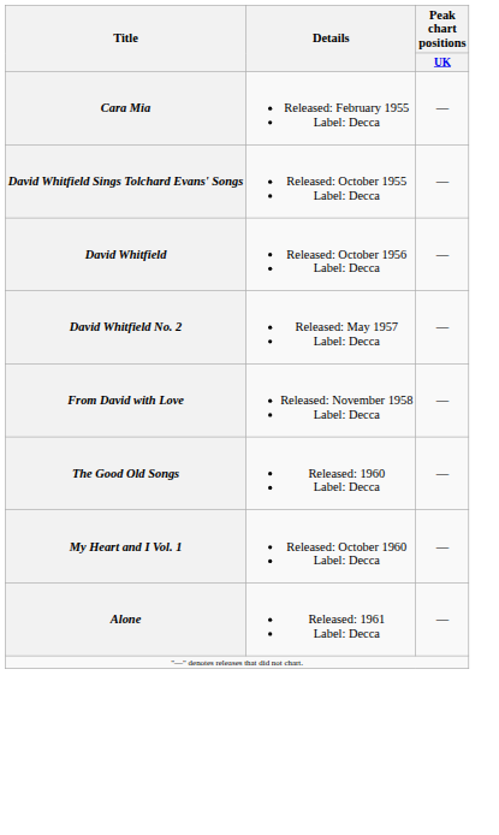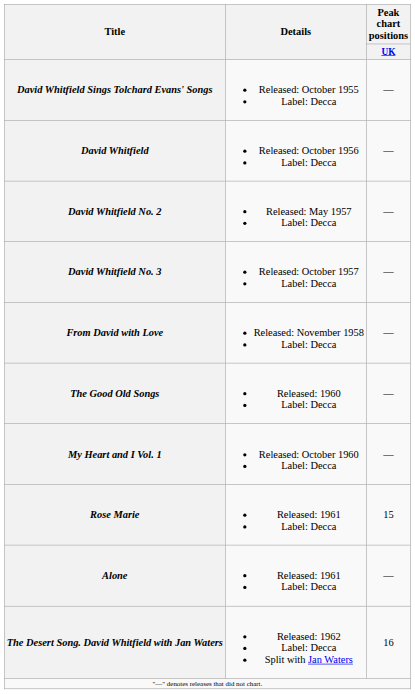- row: Cara Mia | Released: February 1955 Label: Decca | —
+ row: David Whitfield No. 3 | Released: October 1957 Label: Decca | —
+ row: Rose Marie | Released: 1961 Label: Decca | 15
+ row: The Desert Song. David Whitfield with Jan Waters | Released: 1962 Label: Decca Split with Jan Waters | 16
